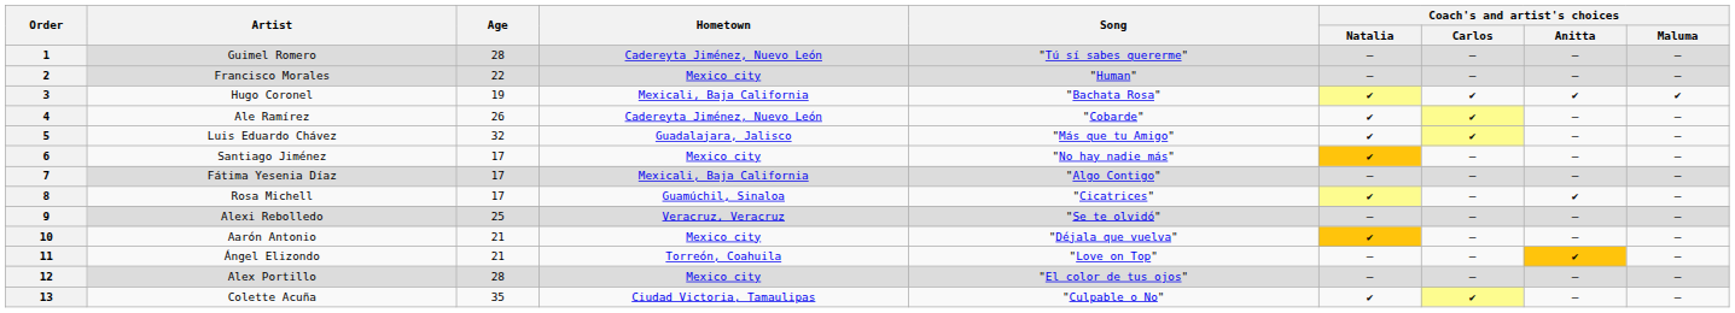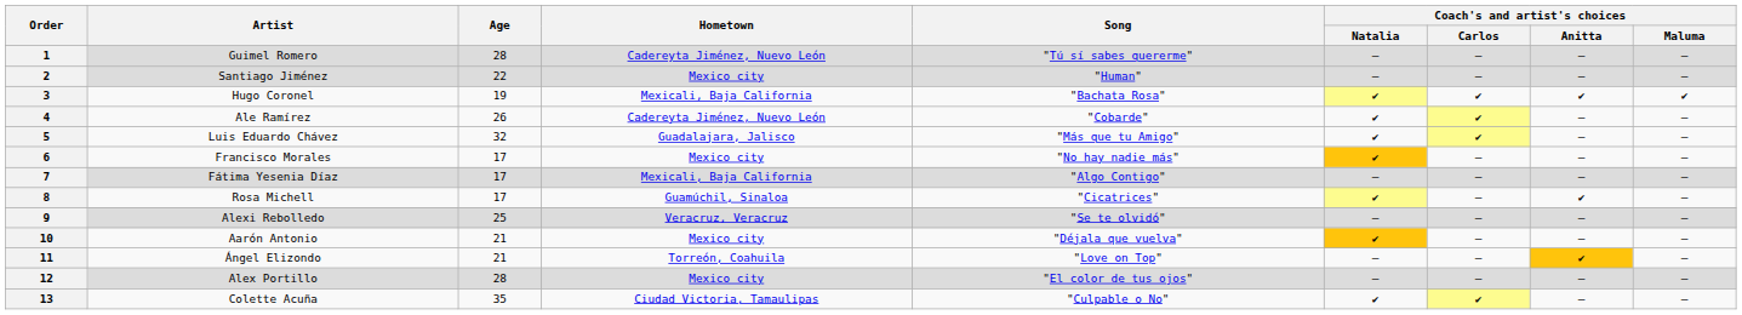2 | Artist: Francisco Morales -> Santiago Jiménez
6 | Artist: Santiago Jiménez -> Francisco Morales
